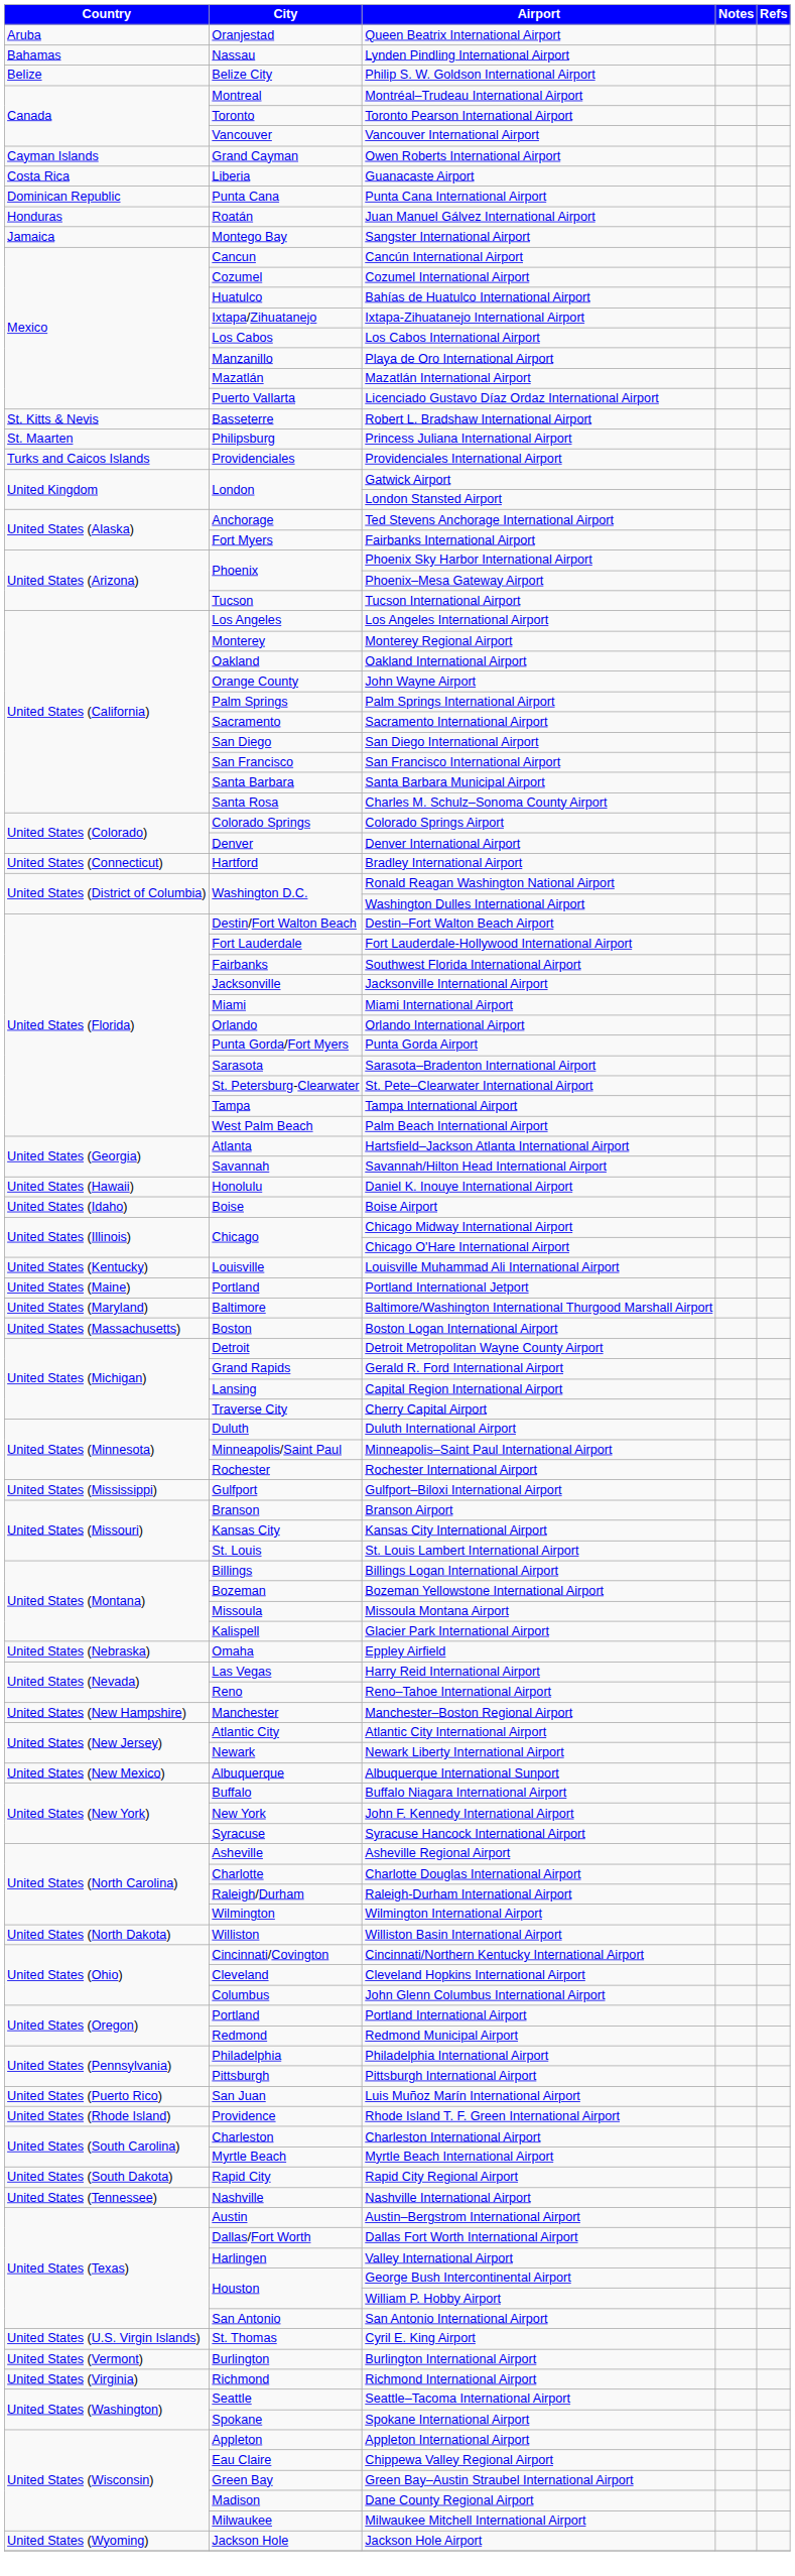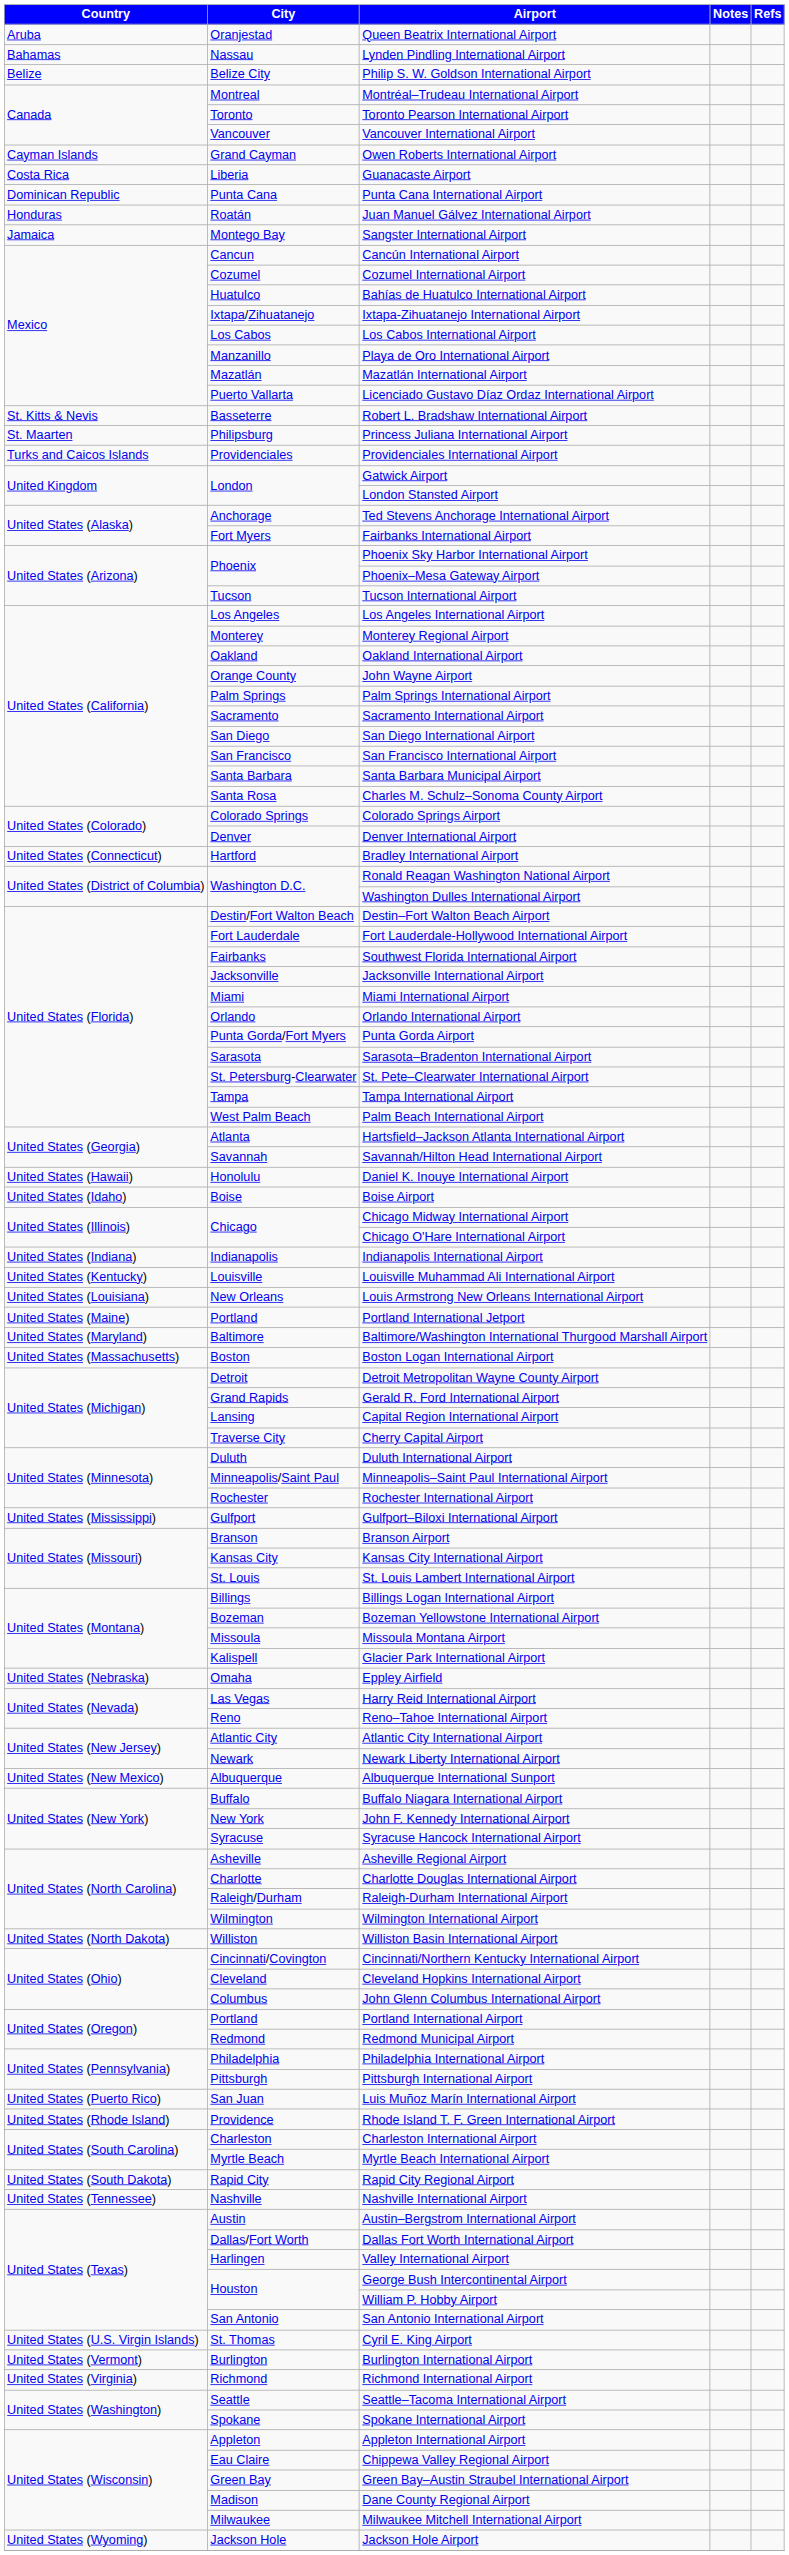+ row: United States (Indiana) | Indianapolis | Indianapolis International Airport
+ row: United States (Louisiana) | New Orleans | Louis Armstrong New Orleans International Airport
- row: United States (New Hampshire) | Manchester | Manchester–Boston Regional Airport
